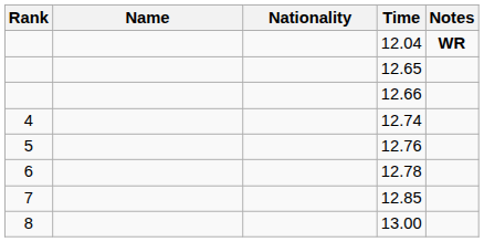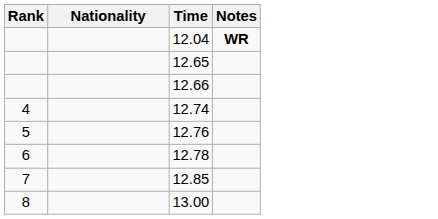- column: Name
